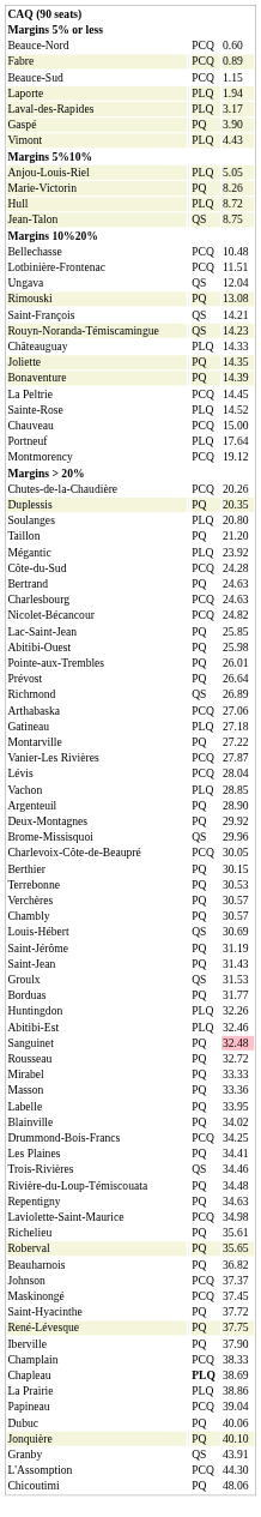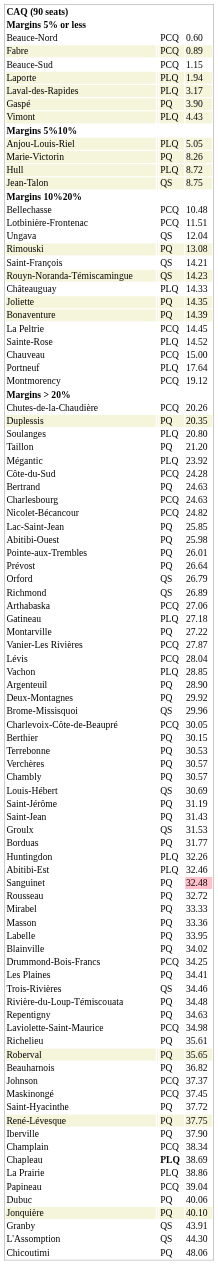+ row: Orford | QS | 26.79
Champlain | column 4: 38.33 -> 38.34
L'Assomption | column 3: PCQ -> QS
